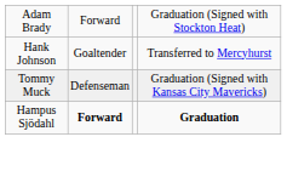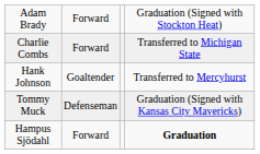+ row: Charlie Combs | Forward | Transferred to Michigan State
Hampus Sjödahl | column 2: bold -> normal
